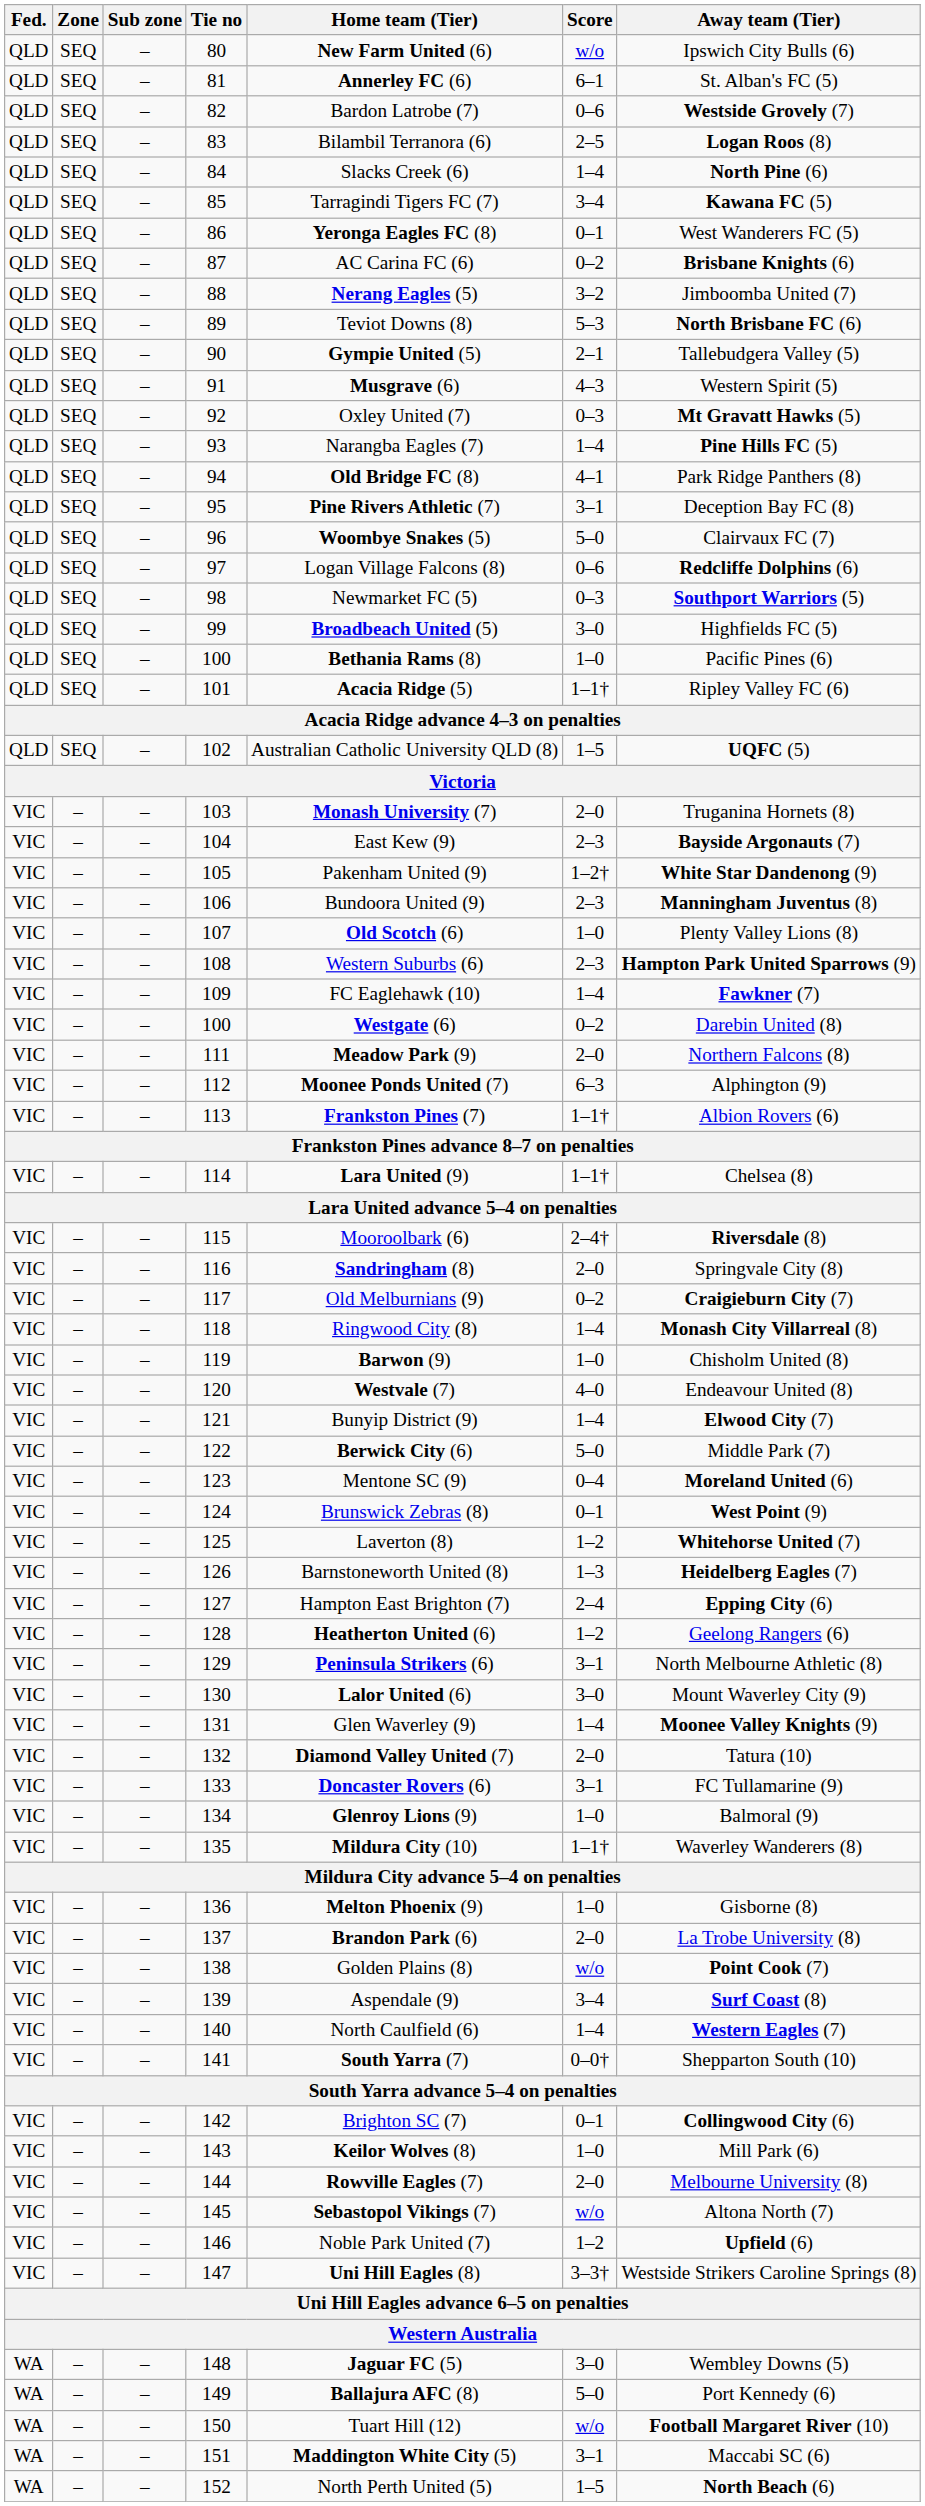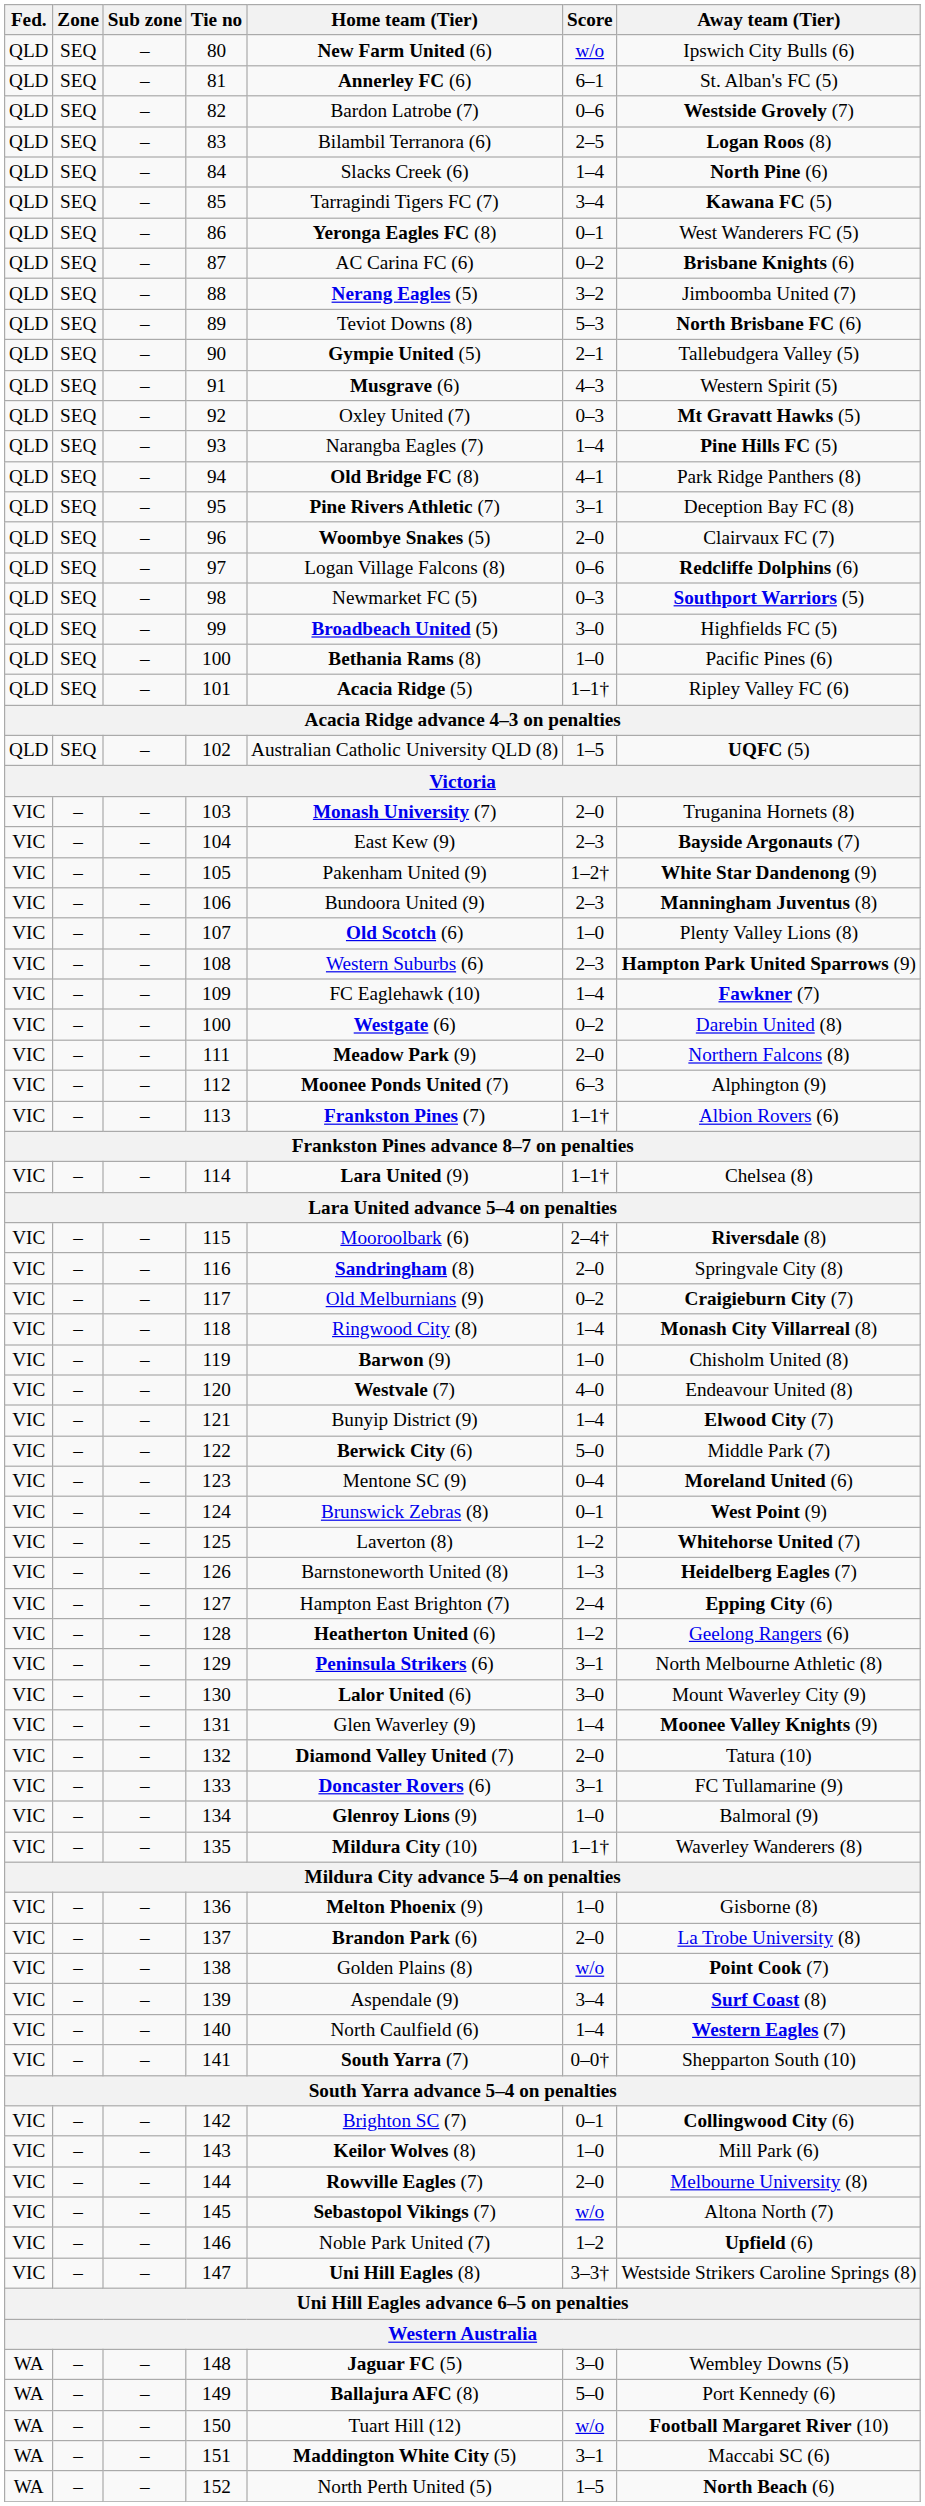96 | Score: 5–0 -> 2–0
